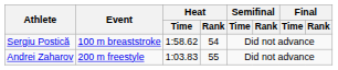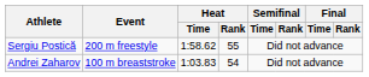Sergiu Postică | Event: 100 m breaststroke -> 200 m freestyle
Sergiu Postică | Heat / Rank: 54 -> 55
Andrei Zaharov | Event: 200 m freestyle -> 100 m breaststroke
Andrei Zaharov | Heat / Rank: 55 -> 54
